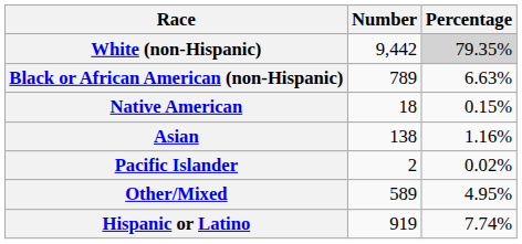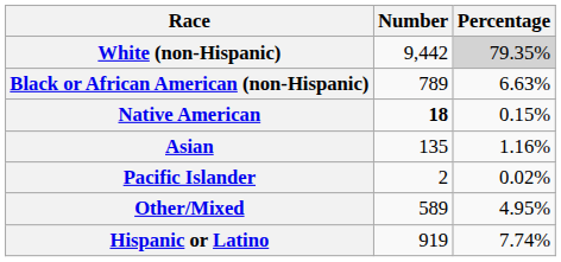Native American | Number: normal -> bold
Asian | Number: 138 -> 135
